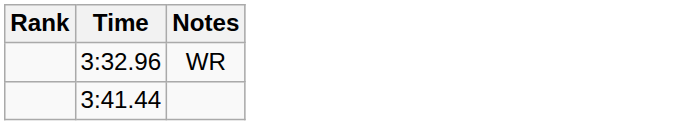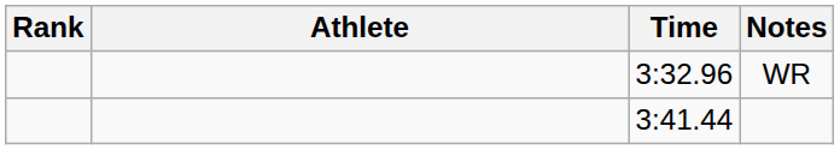+ column: Athlete
